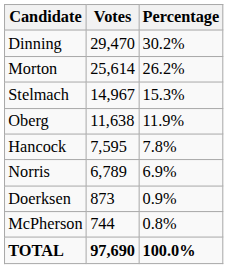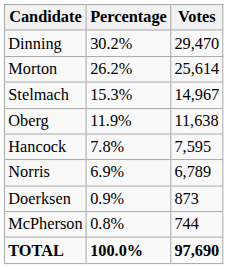columns swapped: Votes <-> Percentage
